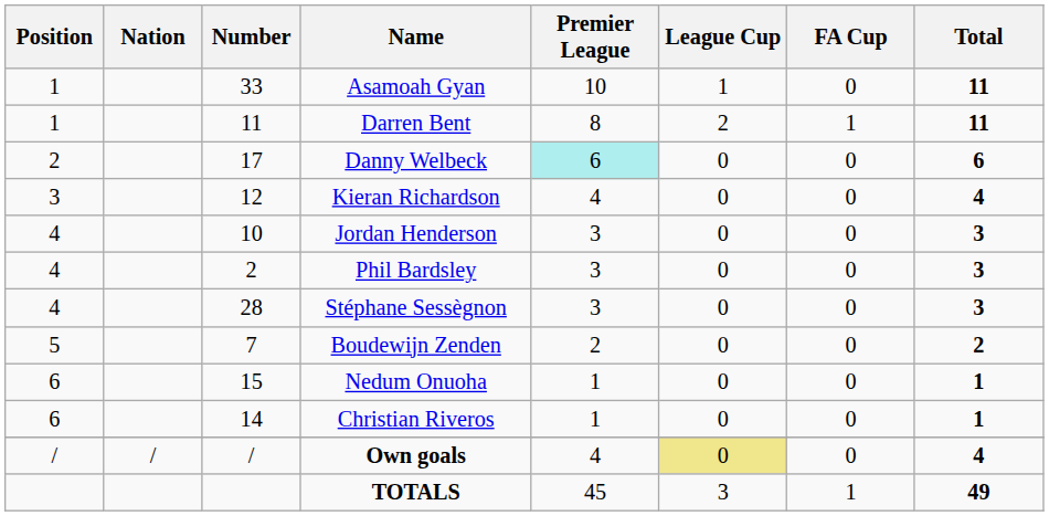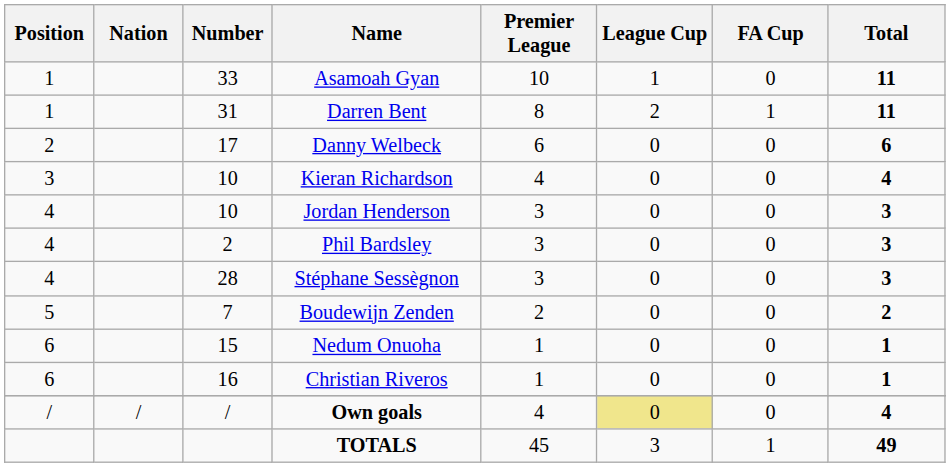Darren Bent | Number: 11 -> 31
Danny Welbeck | Premier League: paleturquoise background -> no background
Kieran Richardson | Number: 12 -> 10
Christian Riveros | Number: 14 -> 16
